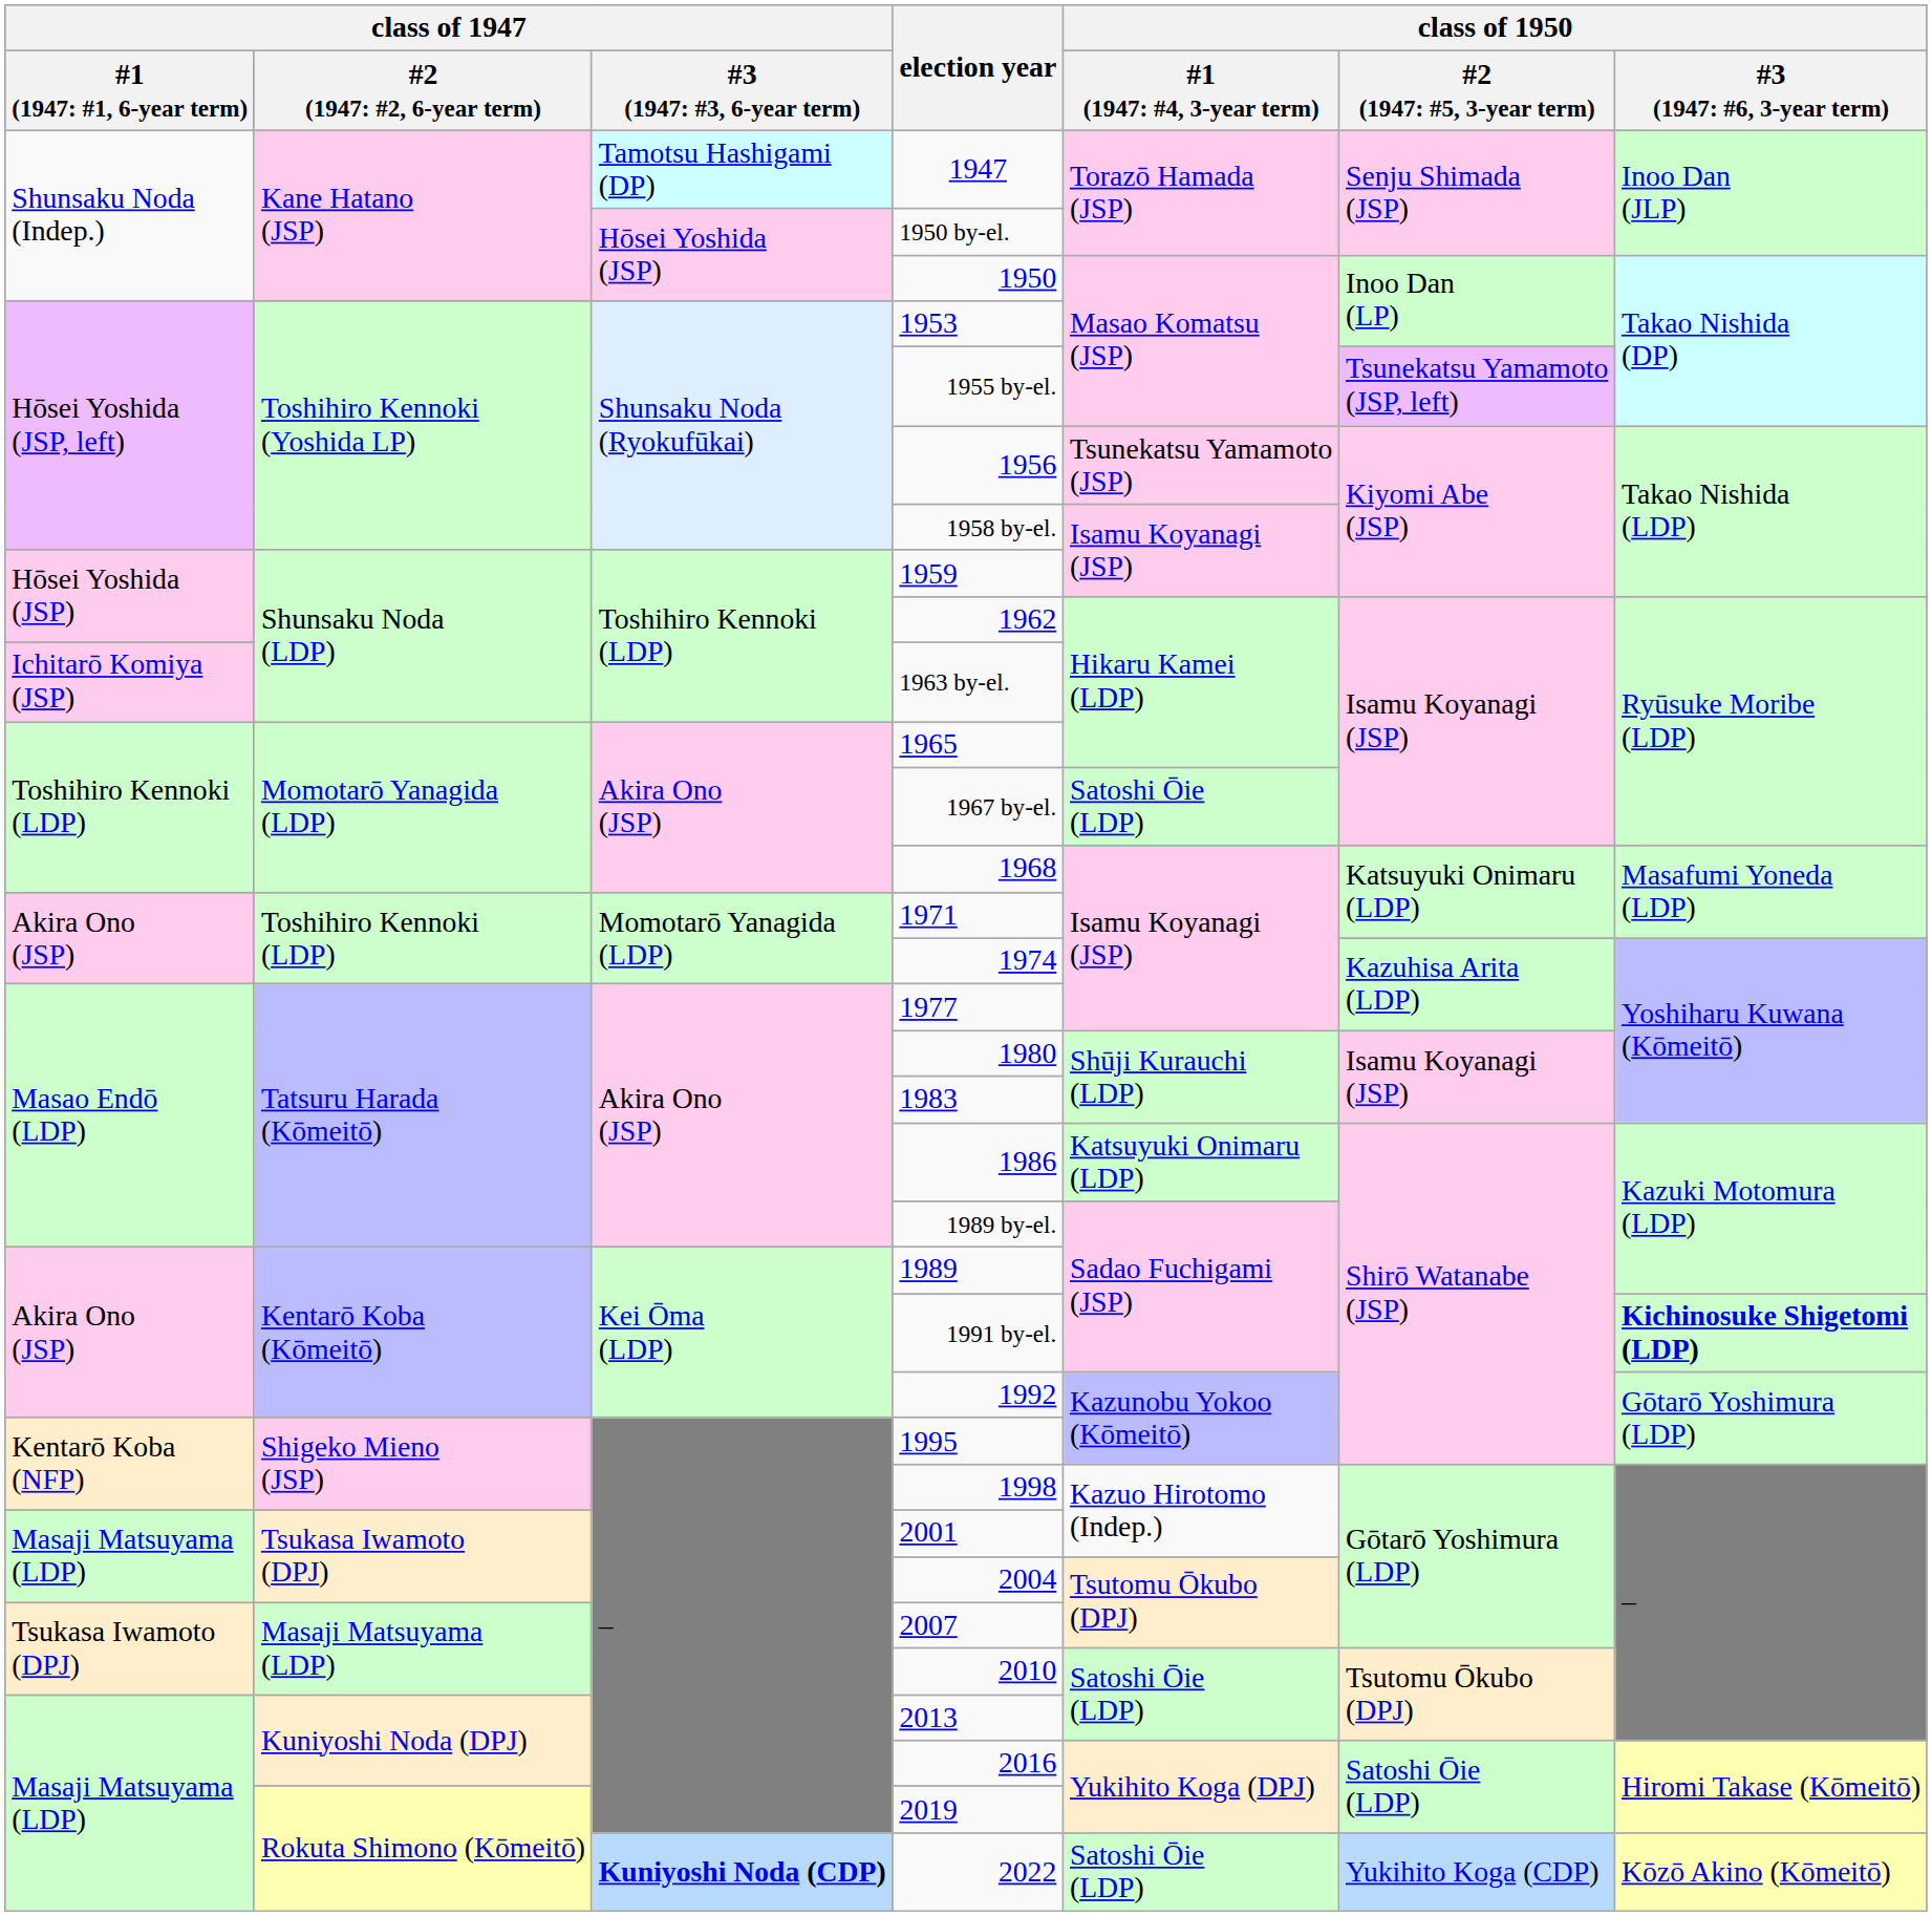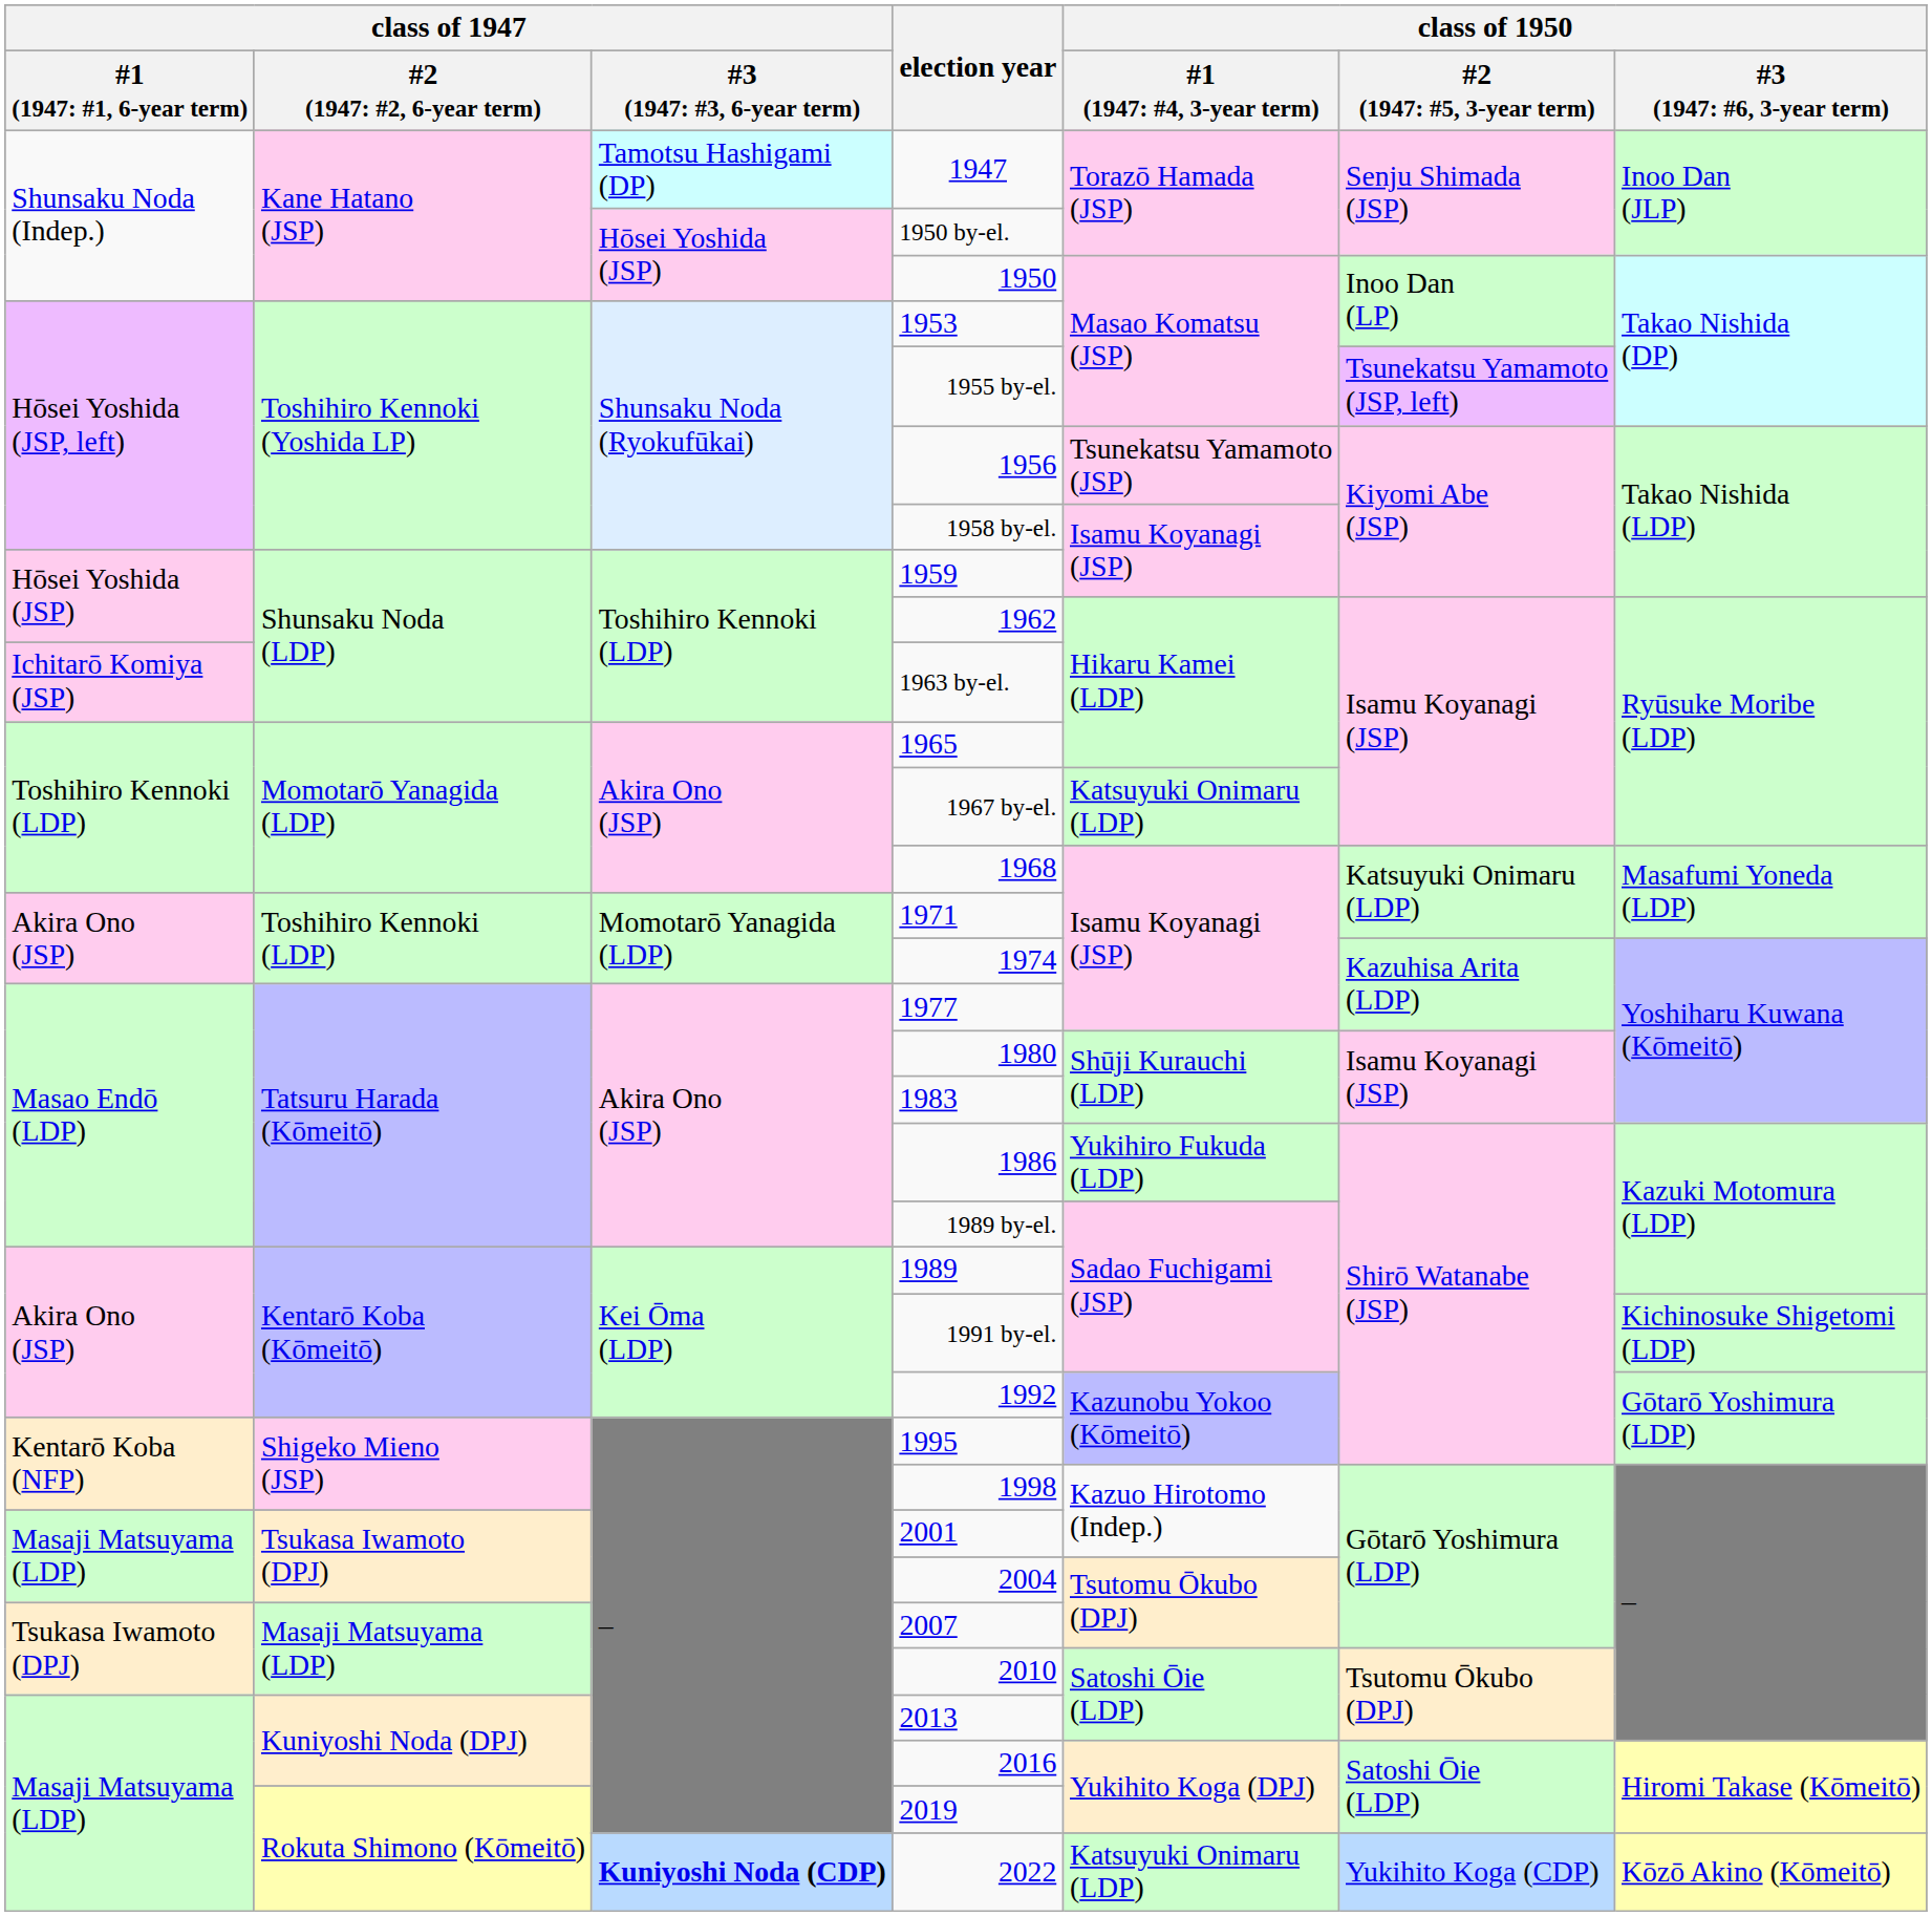1967 by-el. | column 5: Satoshi Ōie (LDP) -> Katsuyuki Onimaru (LDP)
1986 | column 5: Katsuyuki Onimaru (LDP) -> Yukihiro Fukuda (LDP)
1991 by-el. | column 7: bold -> normal
2022 | column 5: Satoshi Ōie (LDP) -> Katsuyuki Onimaru (LDP)
